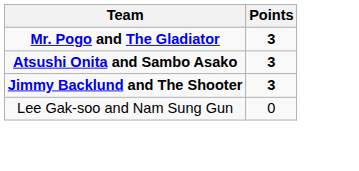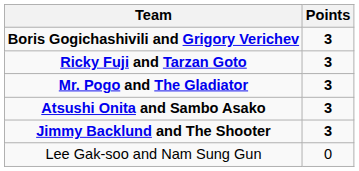+ row: Boris Gogichashivili and Grigory Verichev | 3
+ row: Ricky Fuji and Tarzan Goto | 3
